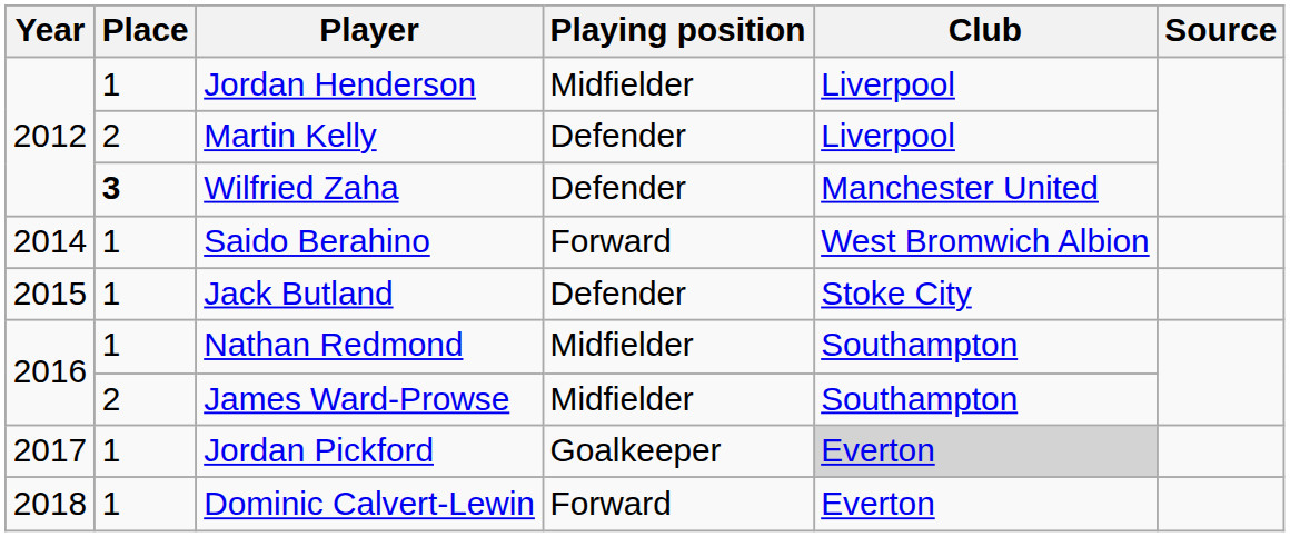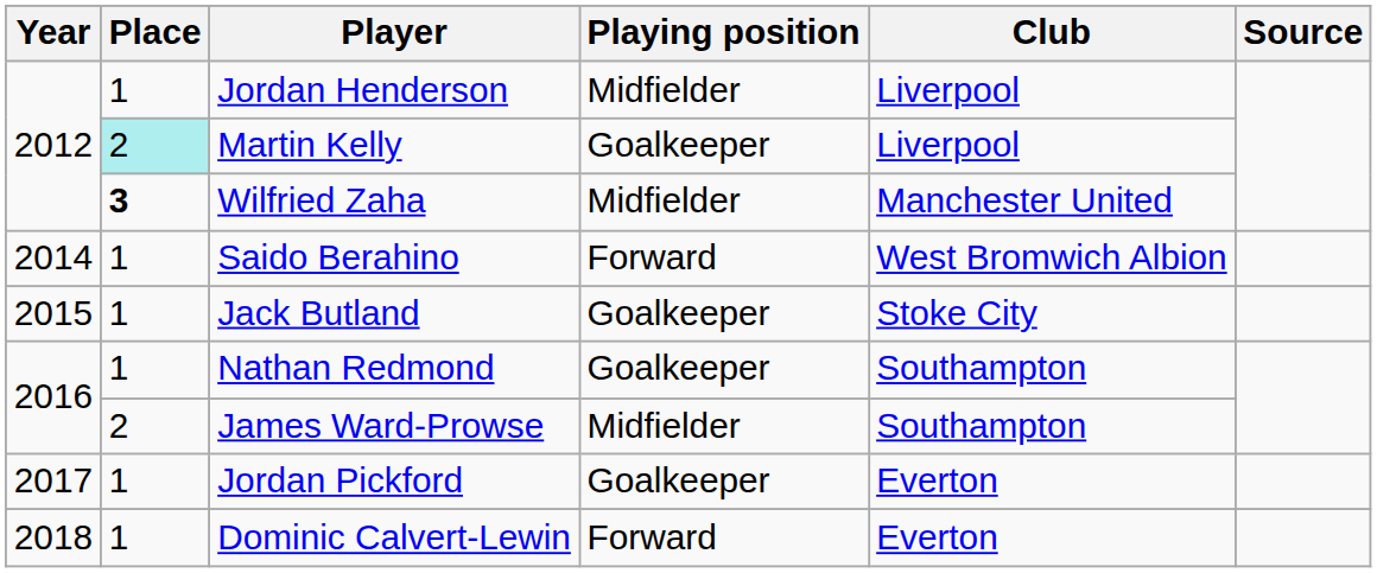Martin Kelly | Place: no background -> paleturquoise background
Martin Kelly | Playing position: Defender -> Goalkeeper
Wilfried Zaha | Playing position: Defender -> Midfielder
Jack Butland | Playing position: Defender -> Goalkeeper
Nathan Redmond | Playing position: Midfielder -> Goalkeeper
Jordan Pickford | Club: lightgrey background -> no background
